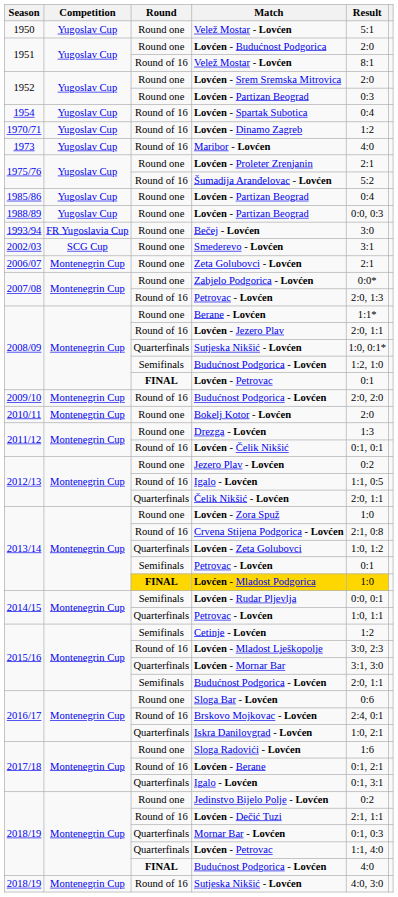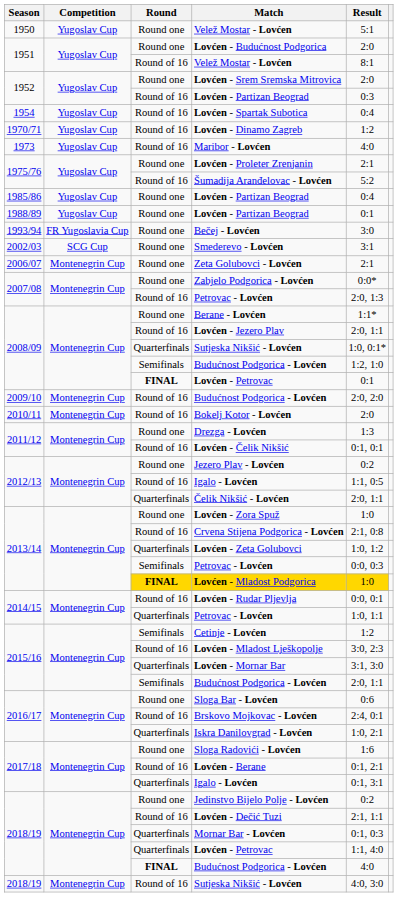1952 / Lovćen - Partizan Beograd | Round: Round one -> Round of 16
1988/89 / Lovćen - Partizan Beograd | Result: 0:0, 0:3 -> 0:1
Bokelj Kotor - Lovćen | Round: Round one -> Round of 16
2013/14 / Petrovac - Lovćen | Result: 0:1 -> 0:0, 0:3
Lovćen - Rudar Pljevlja | Round: Semifinals -> Round of 16
